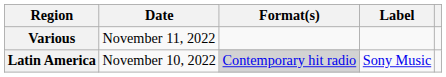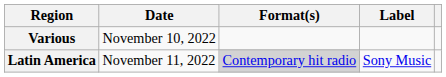Various | Date: November 11, 2022 -> November 10, 2022
Latin America | Date: November 10, 2022 -> November 11, 2022
